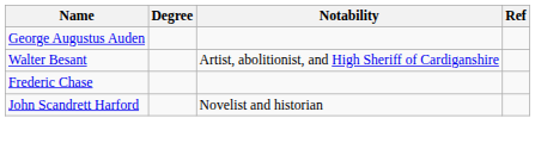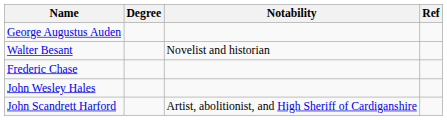Walter Besant | Notability: Artist, abolitionist, and High Sheriff of Cardiganshire -> Novelist and historian
+ row: John Wesley Hales
John Scandrett Harford | Notability: Novelist and historian -> Artist, abolitionist, and High Sheriff of Cardiganshire
